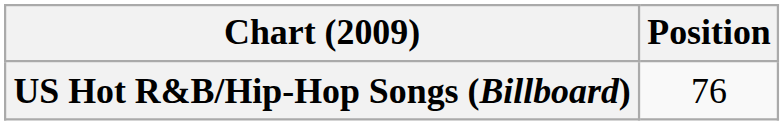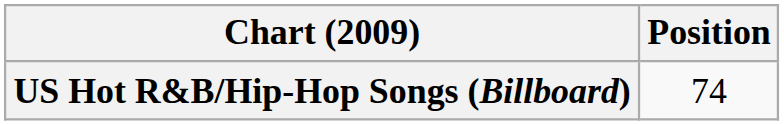US Hot R&B/Hip-Hop Songs (Billboard) | Position: 76 -> 74
